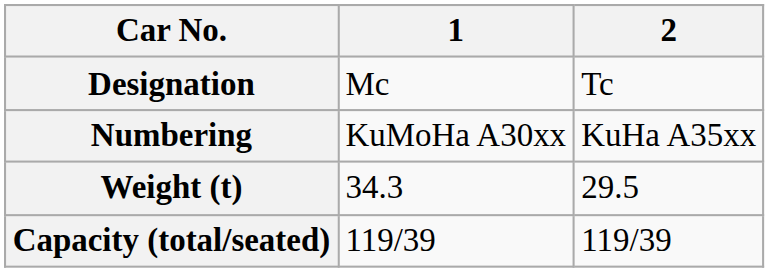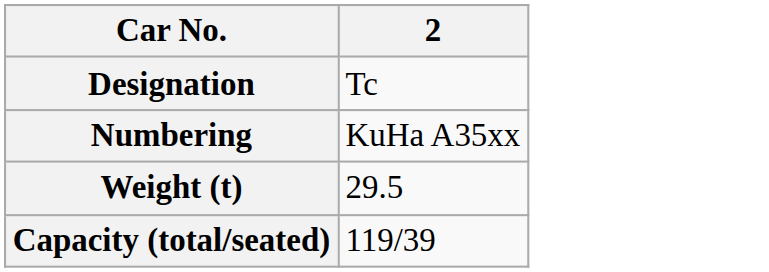- column: 1 | Mc | KuMoHa A30xx | 34.3 | 119/39
